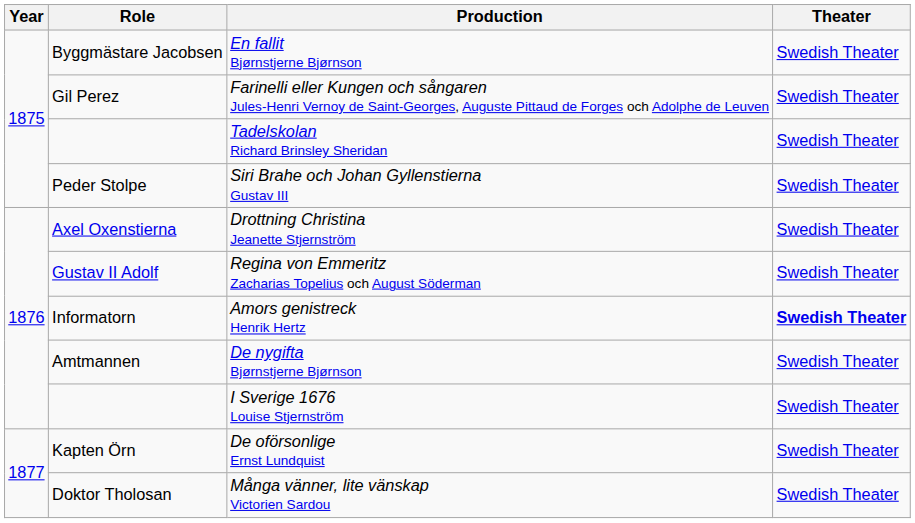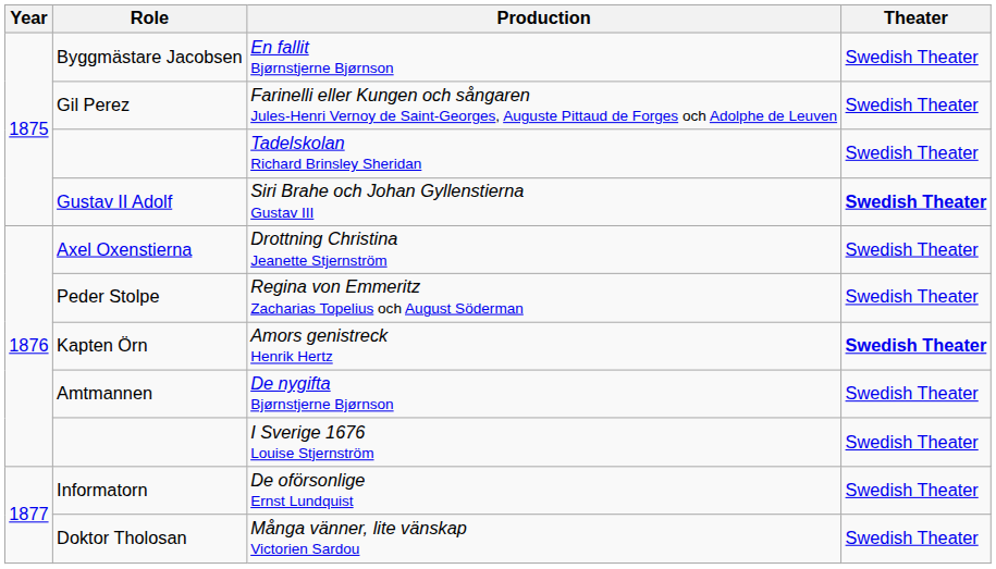Siri Brahe och Johan Gyllenstierna Gustav III | Role: Peder Stolpe -> Gustav II Adolf
Siri Brahe och Johan Gyllenstierna Gustav III | Theater: normal -> bold
Regina von Emmeritz Zacharias Topelius och August Söderman | Role: Gustav II Adolf -> Peder Stolpe
Amors genistreck Henrik Hertz | Role: Informatorn -> Kapten Örn
De oförsonlige Ernst Lundquist | Role: Kapten Örn -> Informatorn
